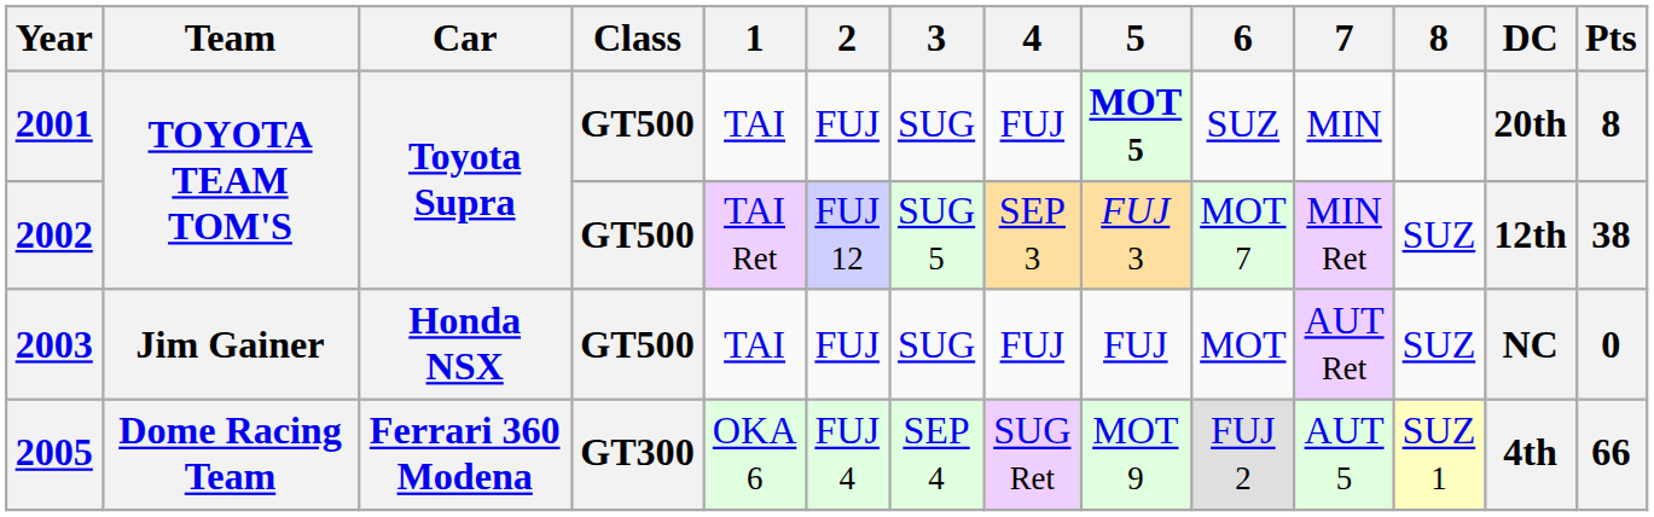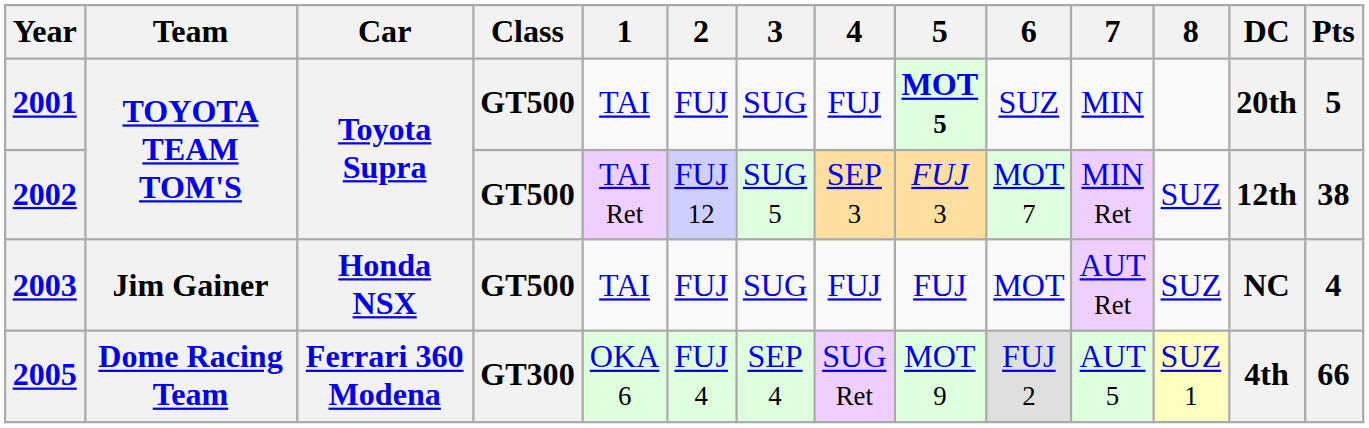2001 | Pts: 8 -> 5
2003 | Pts: 0 -> 4
